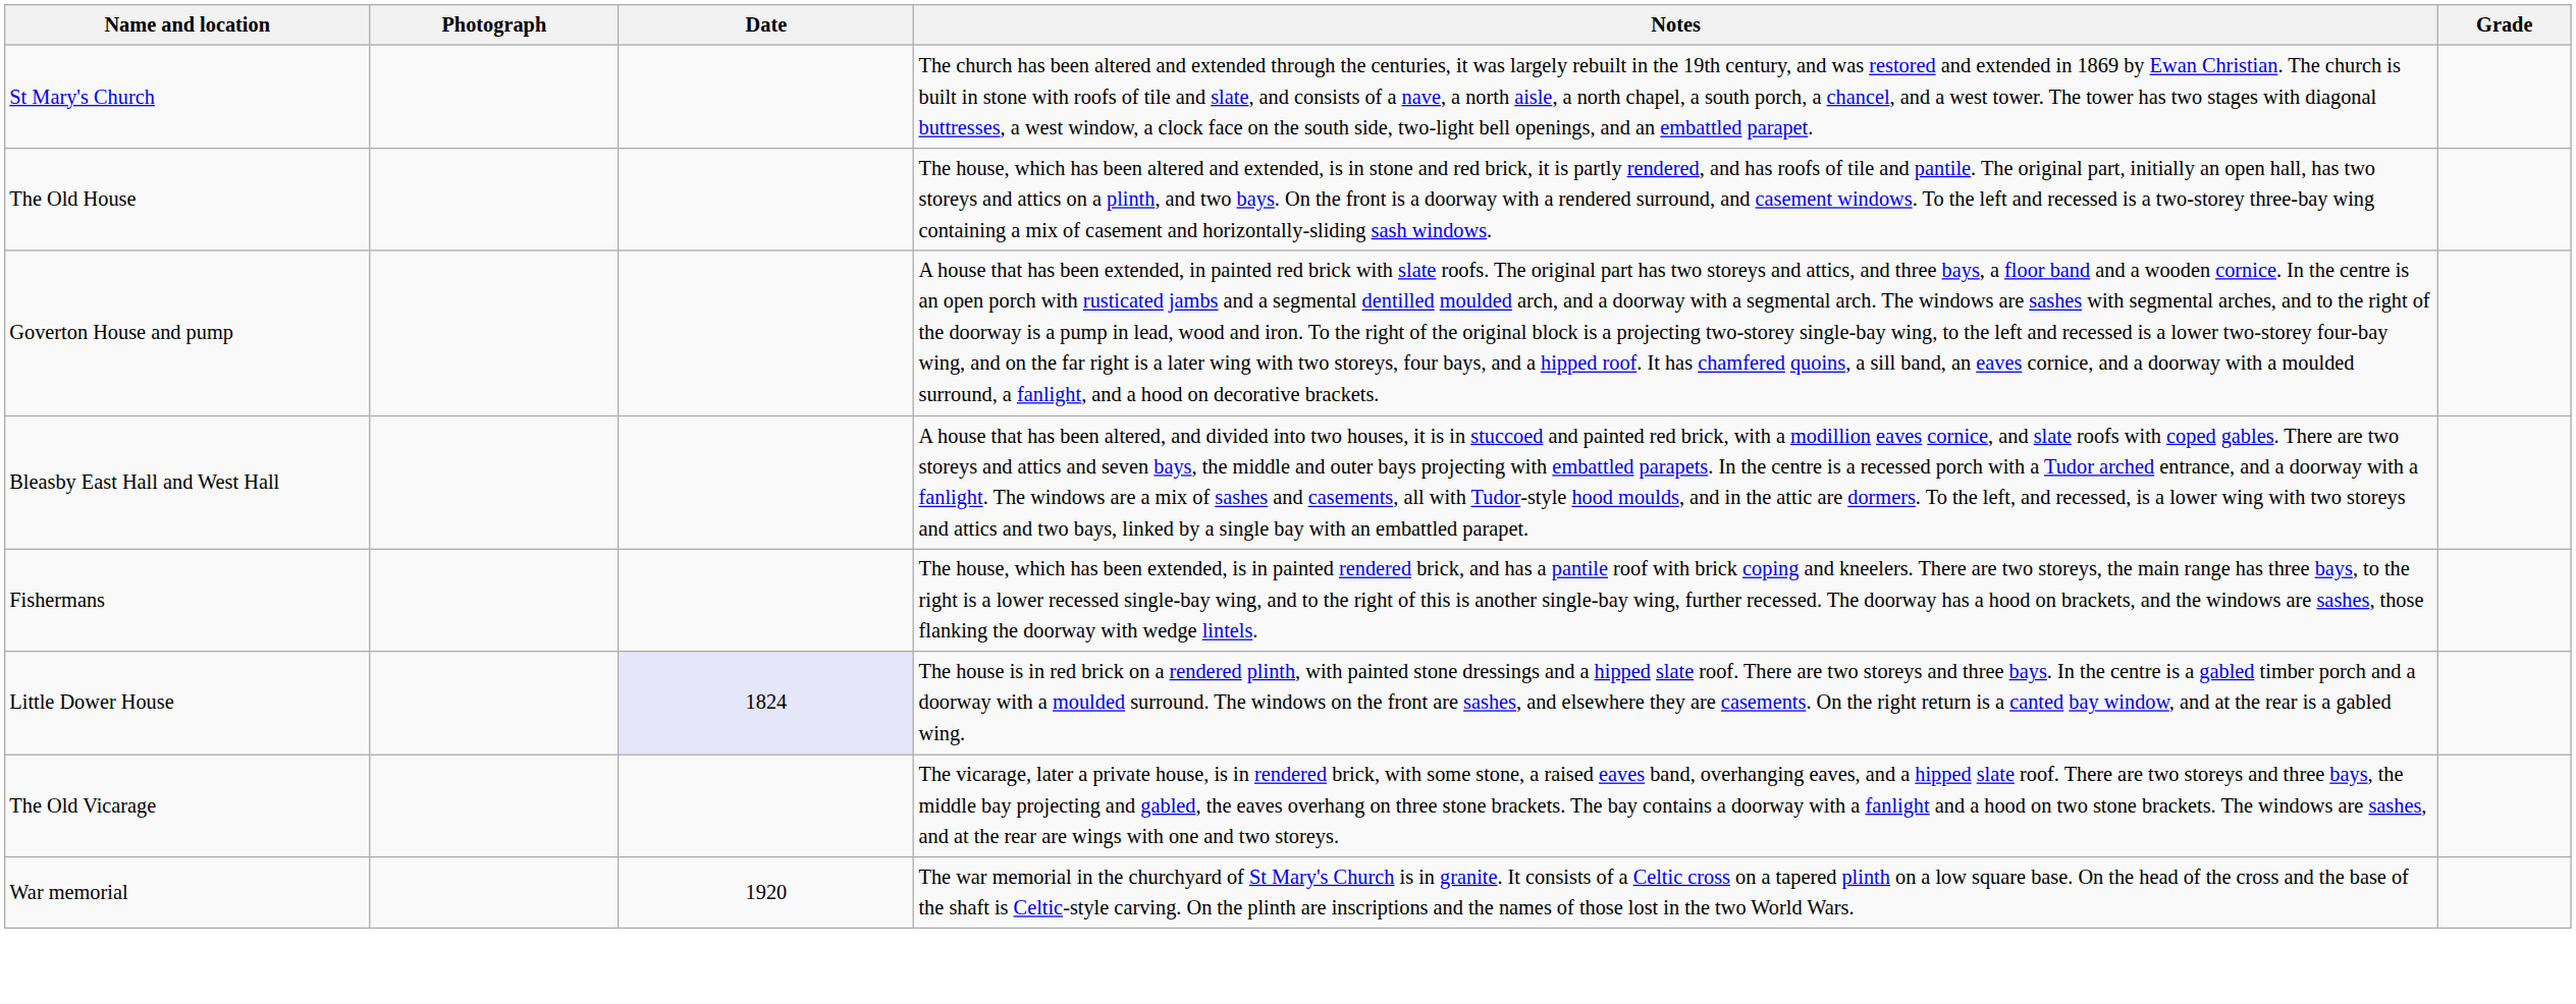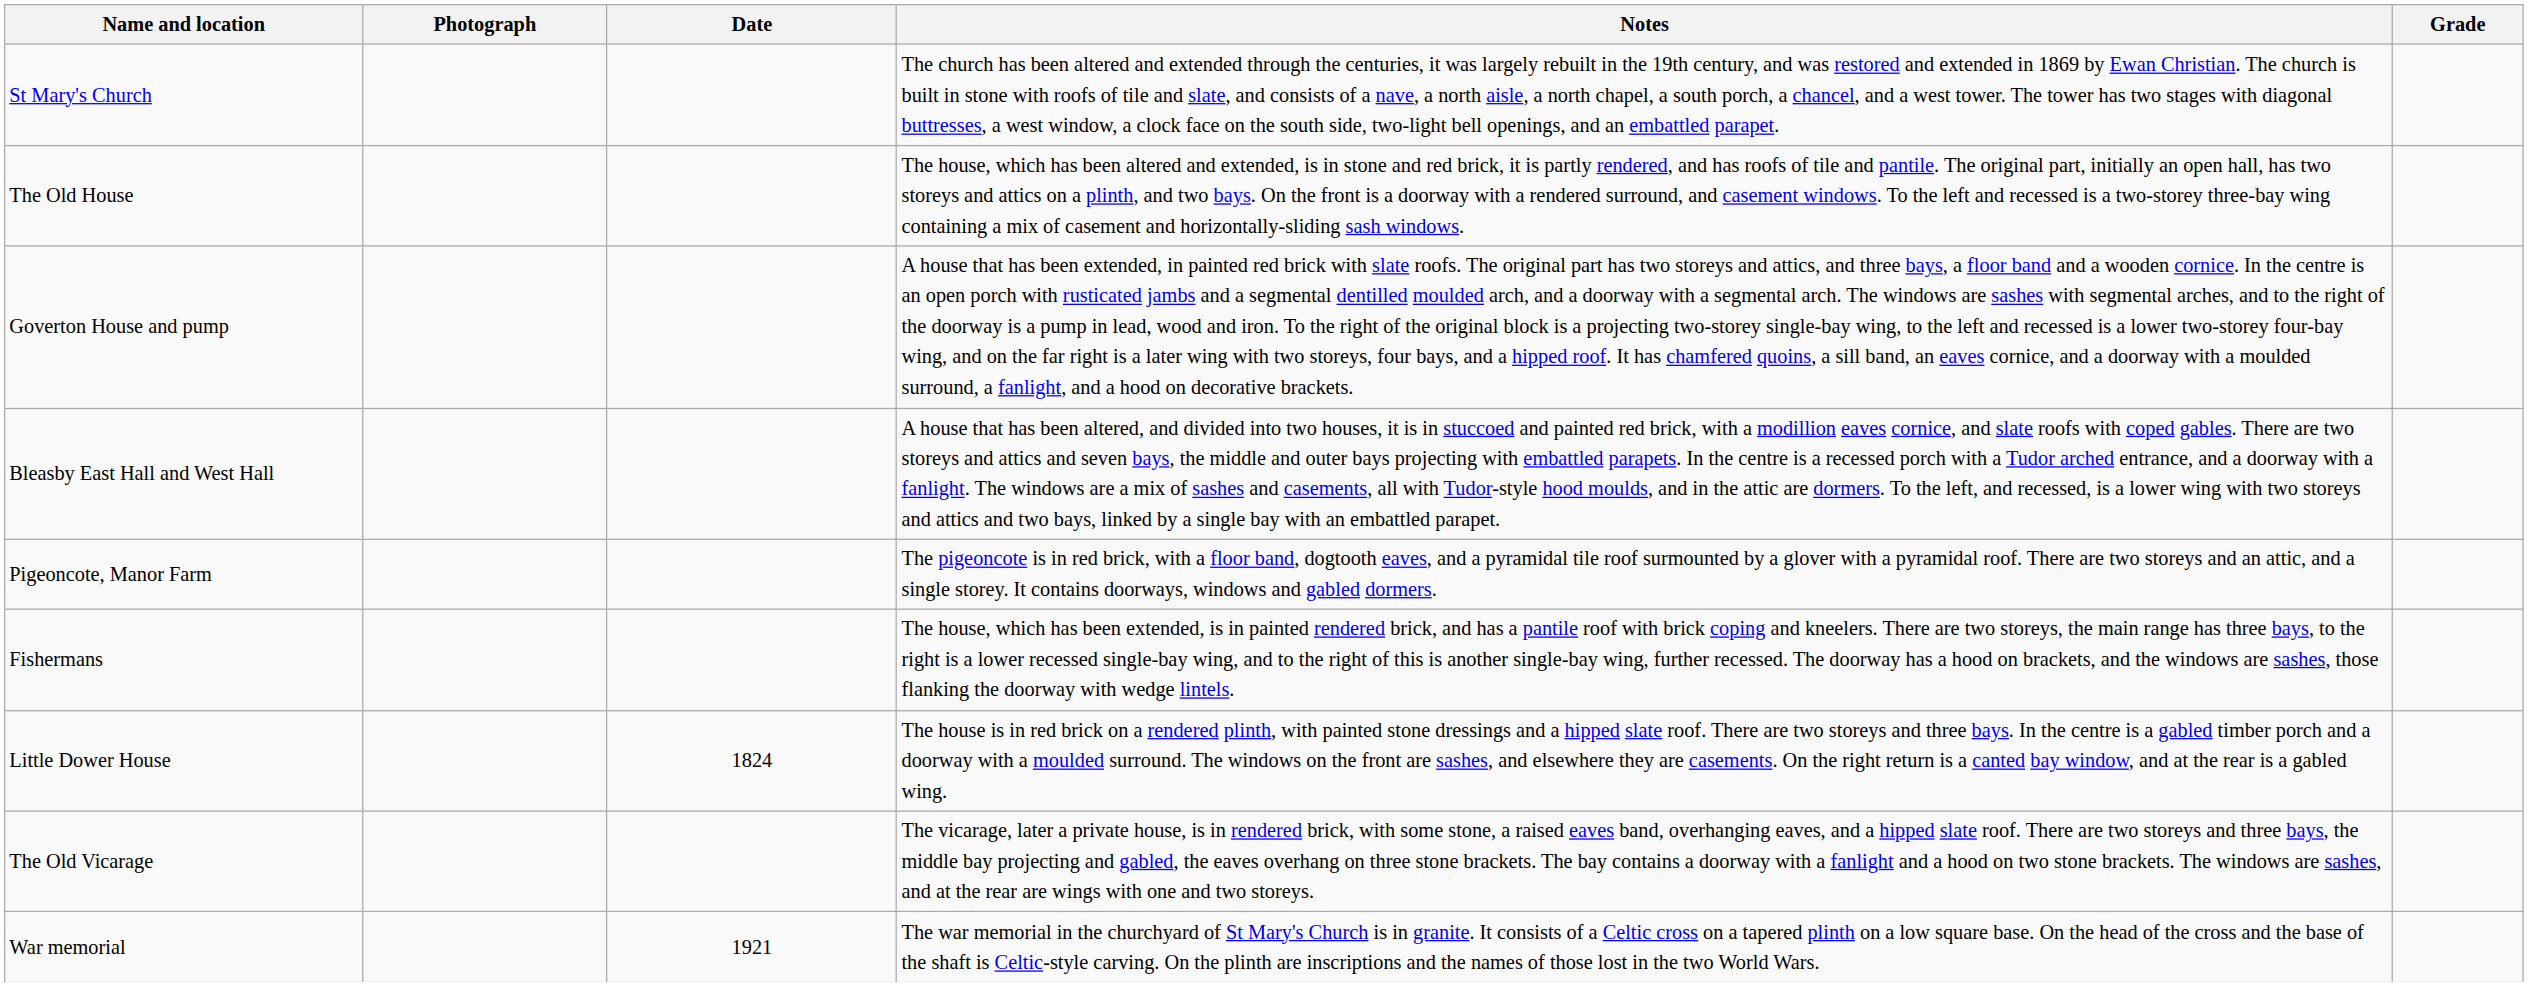+ row: Pigeoncote, Manor Farm | The pigeoncote is in red brick, with a floor band, dogtooth eaves, and a pyramidal tile roof surmounted by a glover with a pyramidal roof. There are two storeys and an attic, and a single storey. It contains doorways, windows and gabled dormers.
Little Dower House | Date: lavender background -> no background
War memorial | Date: 1920 -> 1921
